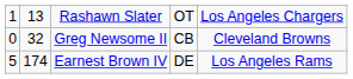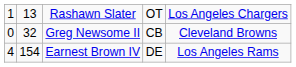Earnest Brown IV | column 1: 5 -> 4
Earnest Brown IV | column 2: 174 -> 154
